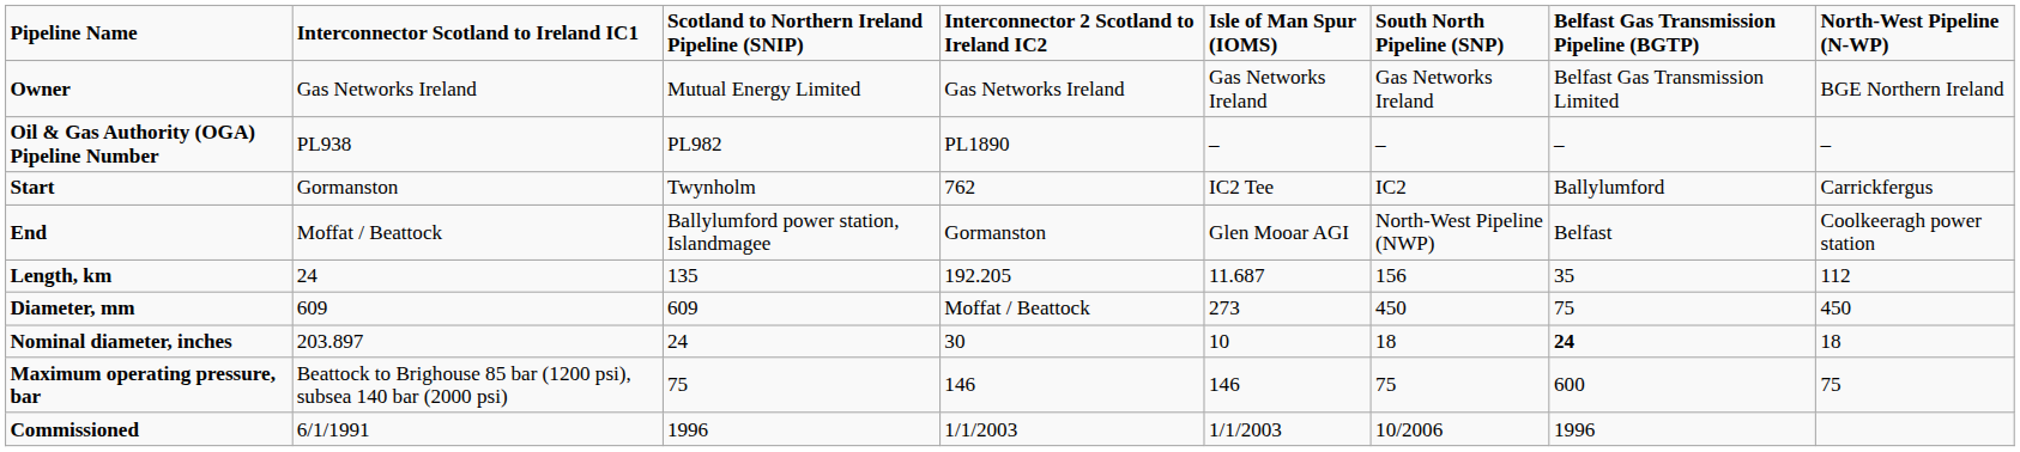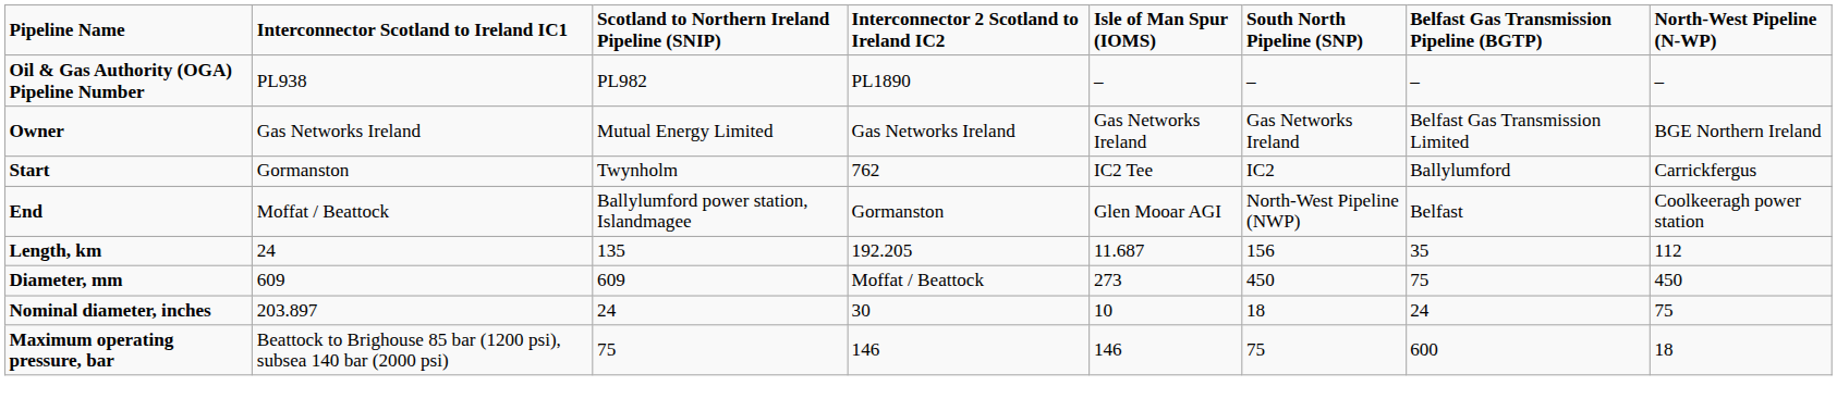rows swapped: Owner <-> Oil & Gas Authority (OGA) Pipeline Number
Nominal diameter, inches | Belfast Gas Transmission Pipeline (BGTP): bold -> normal
Nominal diameter, inches | North-West Pipeline (N-WP): 18 -> 75
Maximum operating pressure, bar | North-West Pipeline (N-WP): 75 -> 18
- row: Commissioned | 6/1/1991 | 1996 | 1/1/2003 | 1/1/2003 | 10/2006 | 1996
